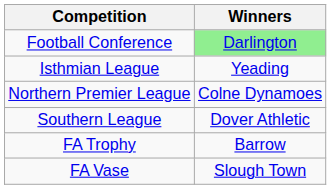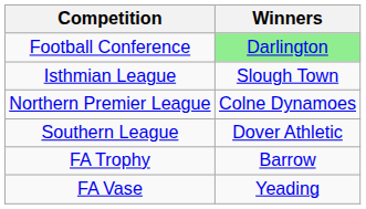Isthmian League | Winners: Yeading -> Slough Town
FA Vase | Winners: Slough Town -> Yeading
